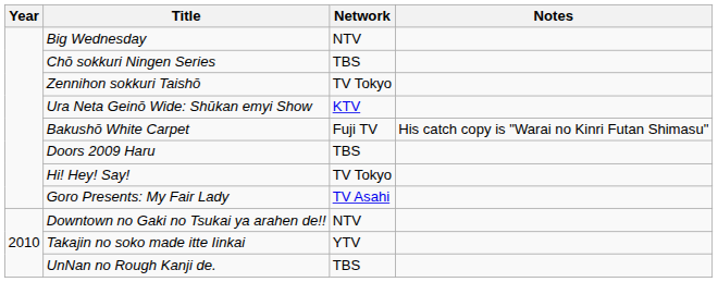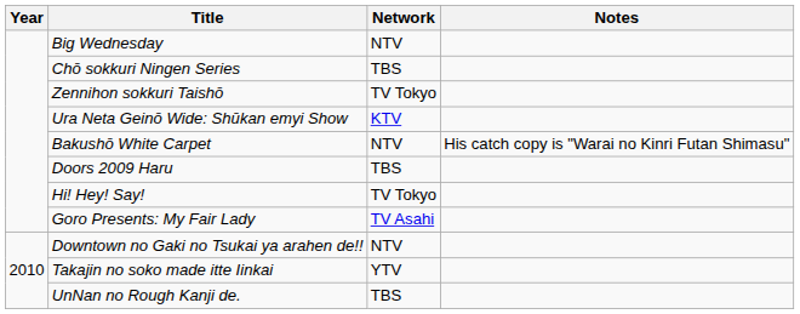Bakushō White Carpet | Network: Fuji TV -> NTV
